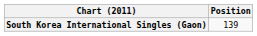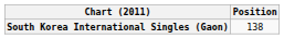South Korea International Singles (Gaon) | Position: 139 -> 138
